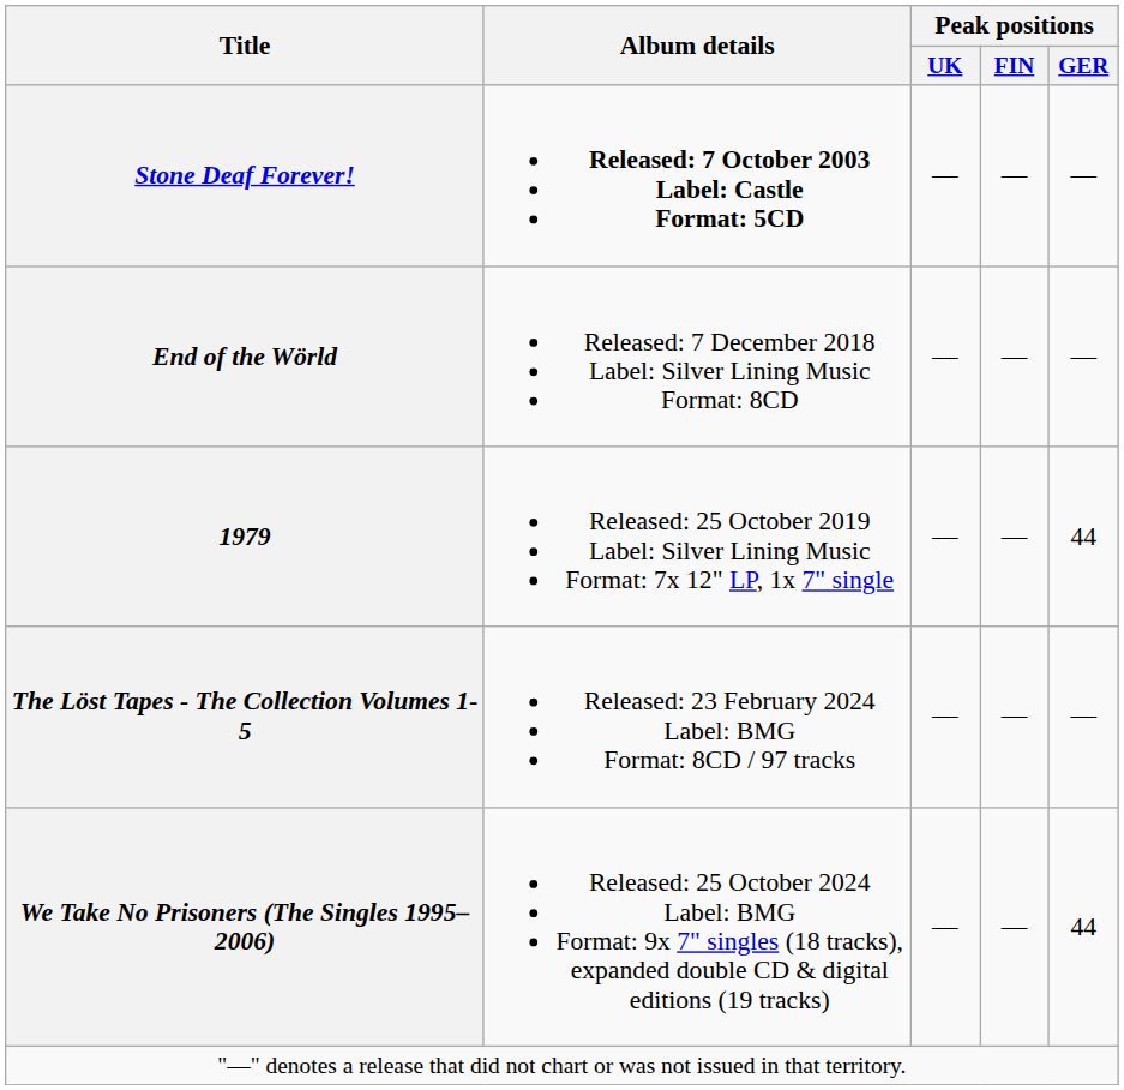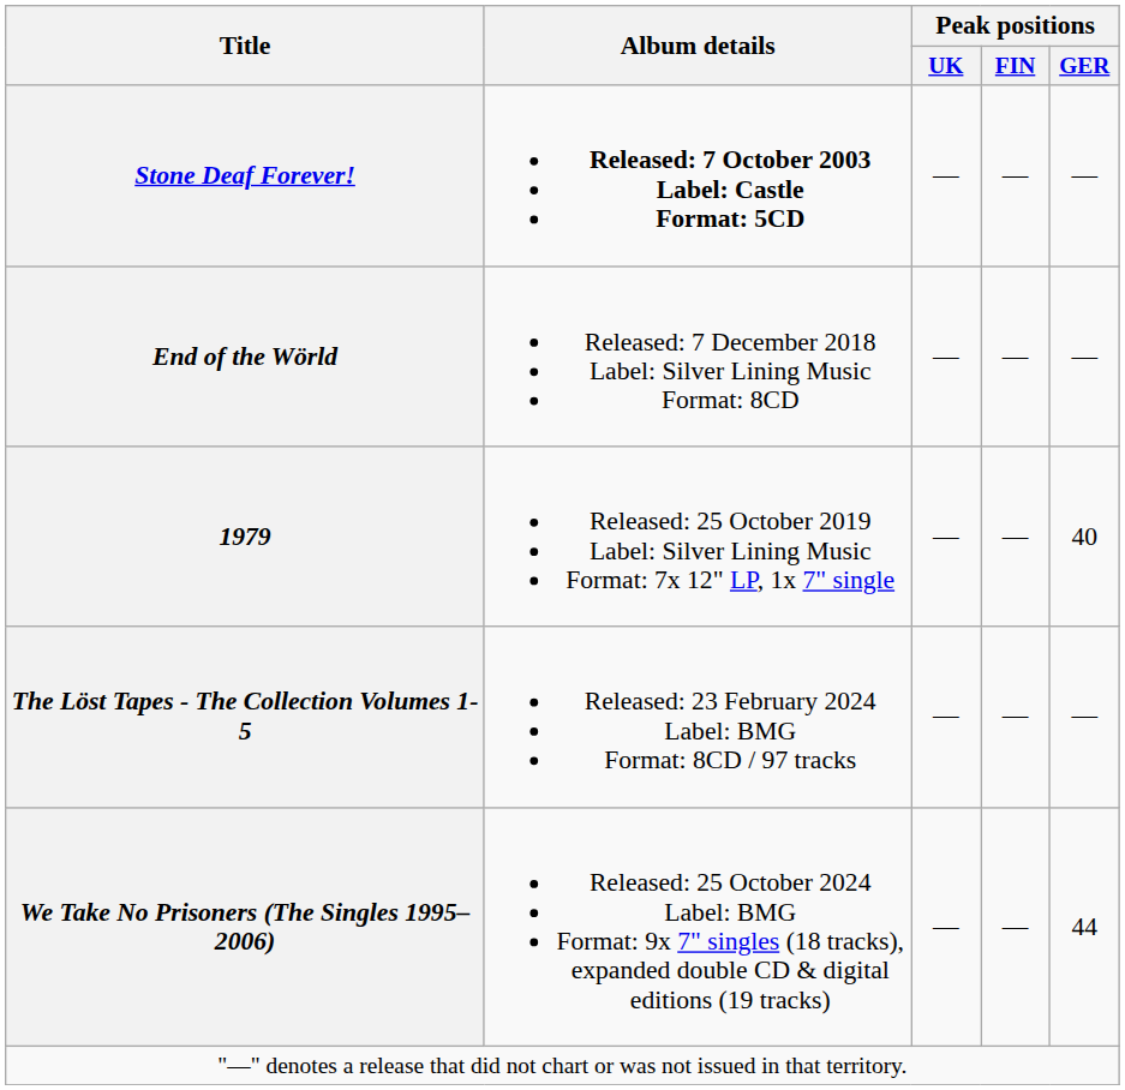1979 | Peak positions / GER: 44 -> 40
